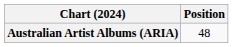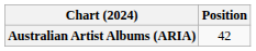Australian Artist Albums (ARIA) | Position: 48 -> 42
